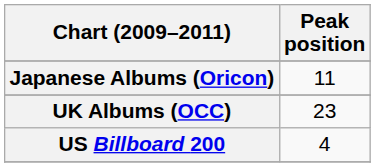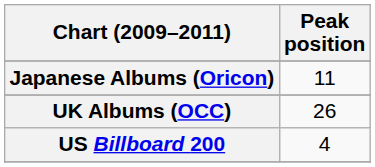UK Albums (OCC) | Peak position: 23 -> 26
